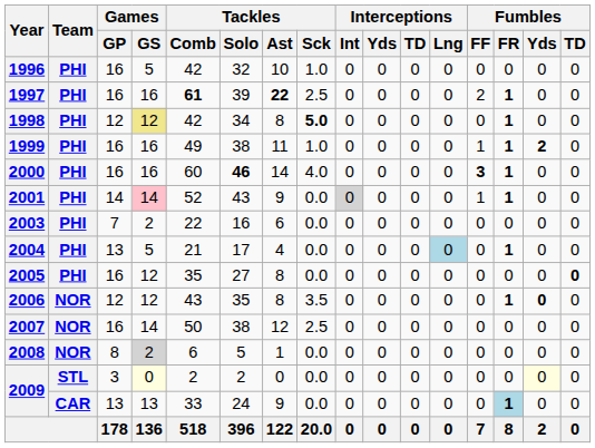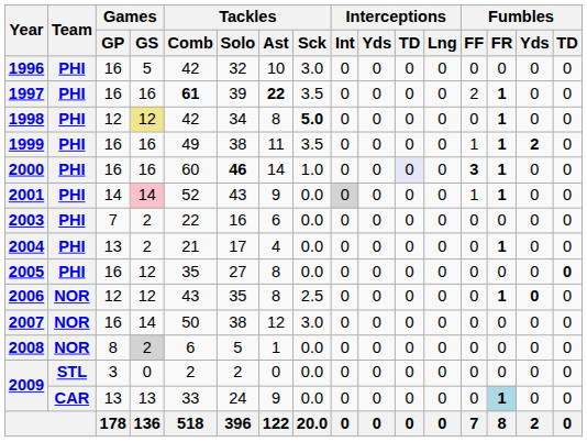1996 | Tackles / Sck: 1.0 -> 3.0
1997 | Tackles / Sck: 2.5 -> 3.5
1999 | Tackles / Sck: 1.0 -> 3.5
2000 | Tackles / Sck: 4.0 -> 1.0
2000 | Interceptions / TD: no background -> lavender background
2004 | Games / GS: 5 -> 2
2004 | Interceptions / Lng: lightblue background -> no background
2006 | Tackles / Sck: 3.5 -> 2.5
2007 | Tackles / Sck: 2.5 -> 3.0
2009 / 3 | Games / GS: lightyellow background -> no background
2009 / 3 | Fumbles / Yds: lightyellow background -> no background
